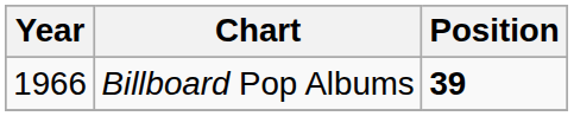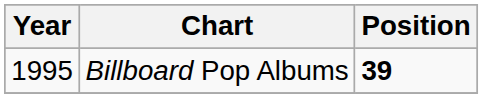Billboard Pop Albums | Year: 1966 -> 1995
